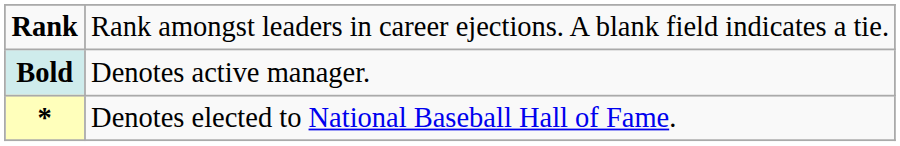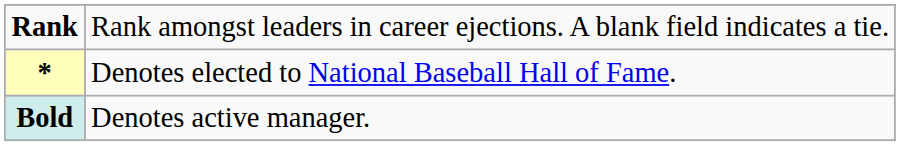rows swapped: * <-> Bold
